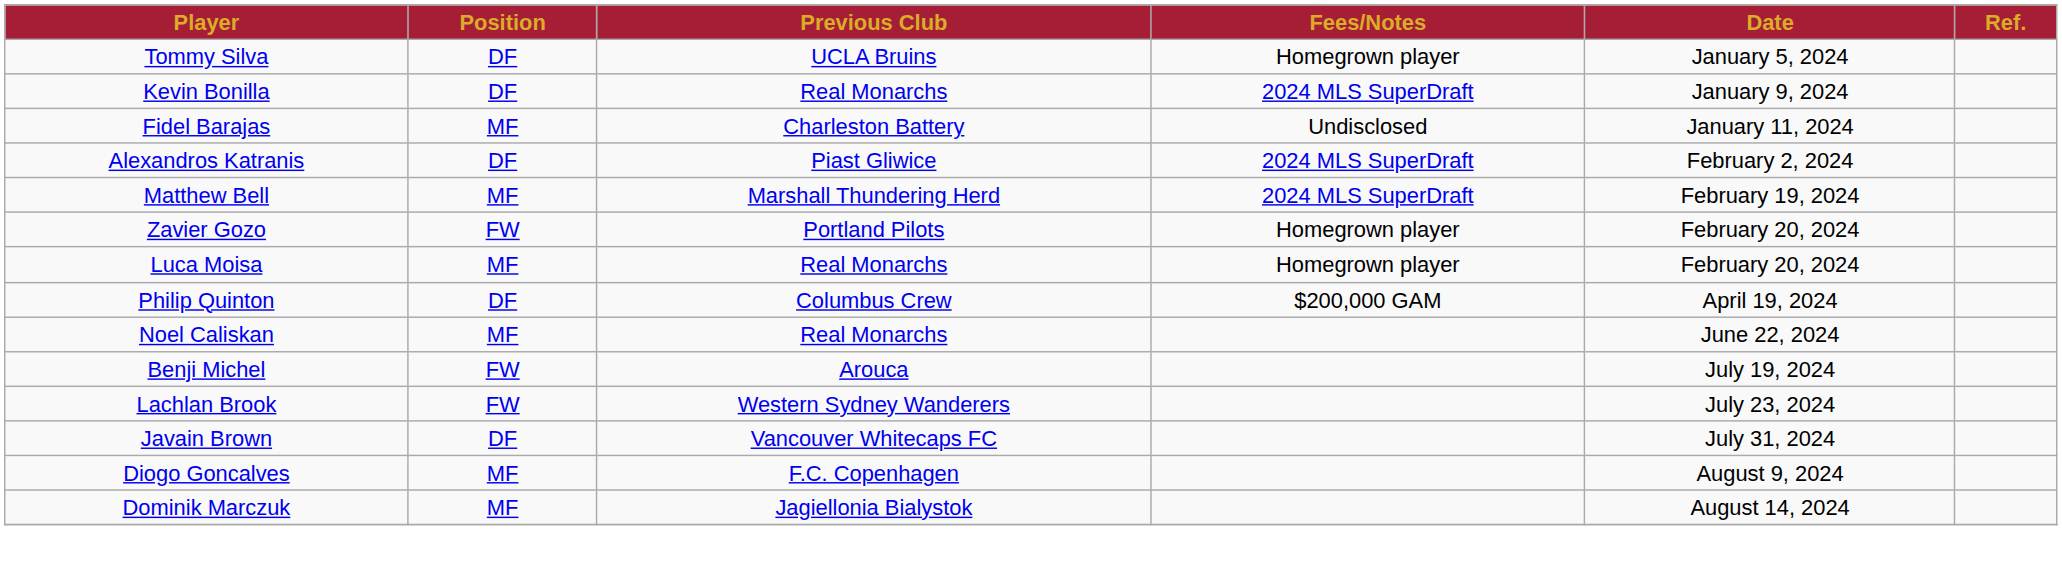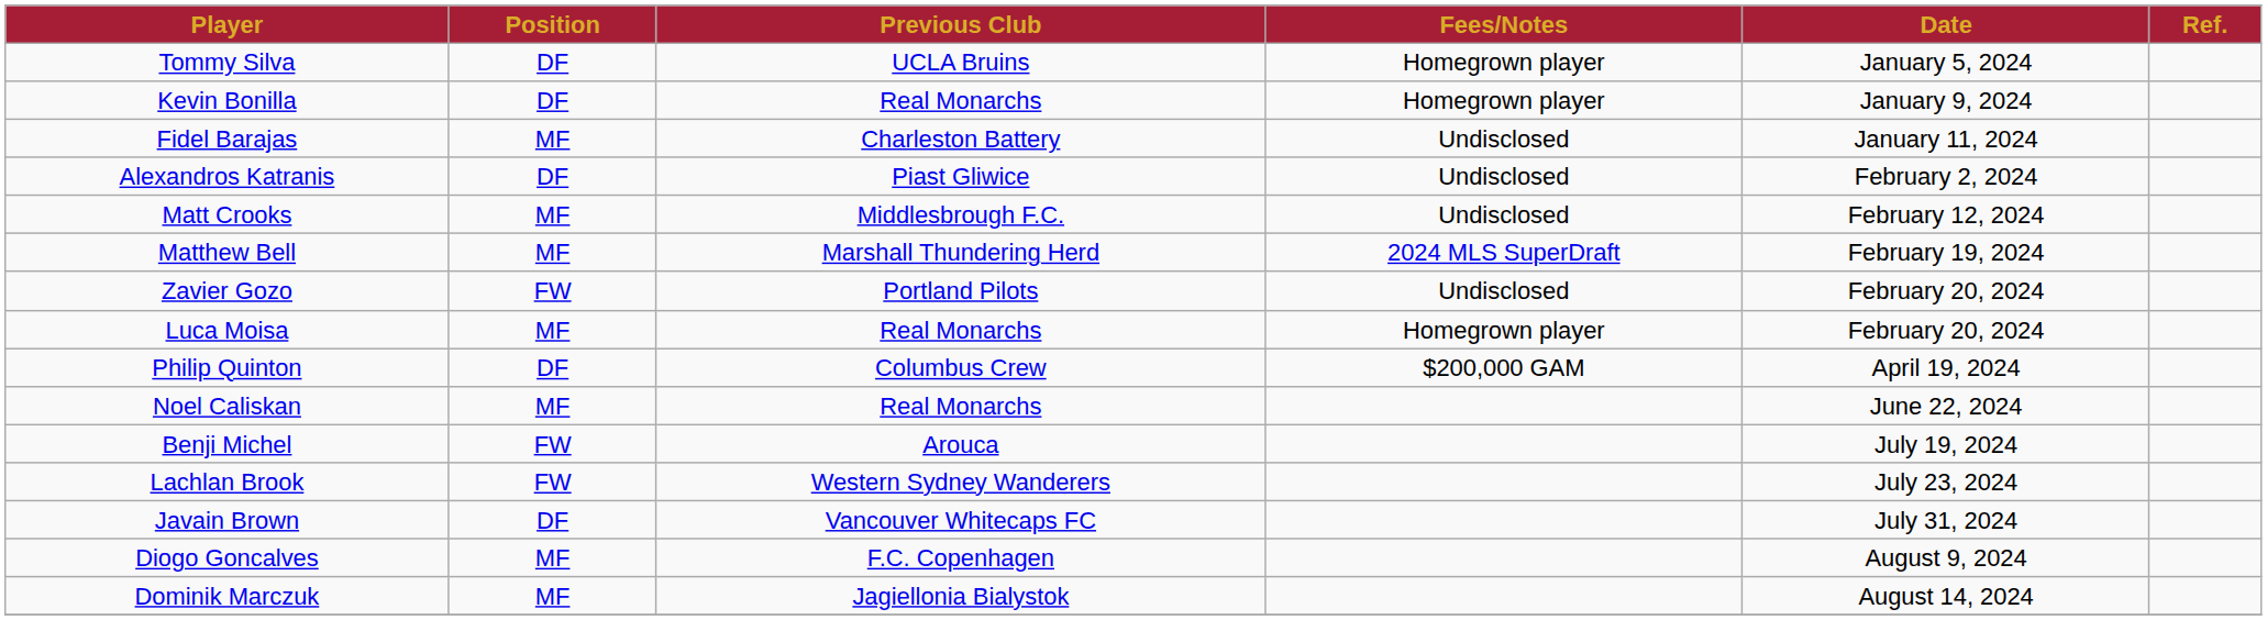Kevin Bonilla | Fees/Notes: 2024 MLS SuperDraft -> Homegrown player
Alexandros Katranis | Fees/Notes: 2024 MLS SuperDraft -> Undisclosed
+ row: Matt Crooks | MF | Middlesbrough F.C. | Undisclosed | February 12, 2024
Zavier Gozo | Fees/Notes: Homegrown player -> Undisclosed
